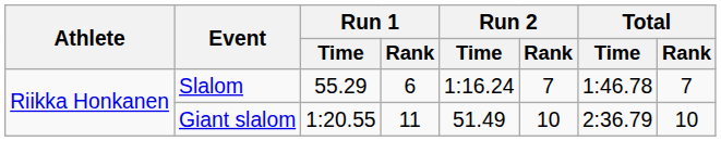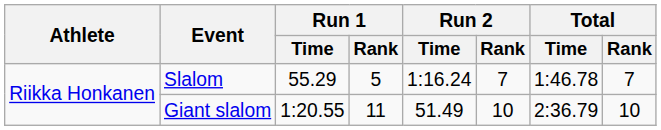Slalom | Run 1 / Rank: 6 -> 5
